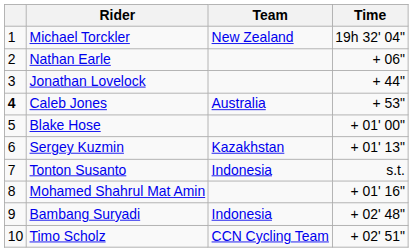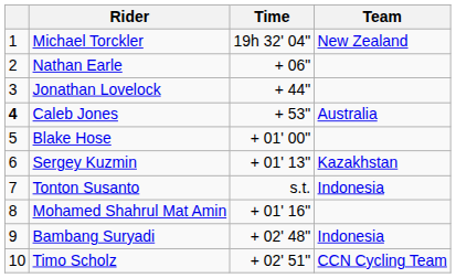columns swapped: Team <-> Time
